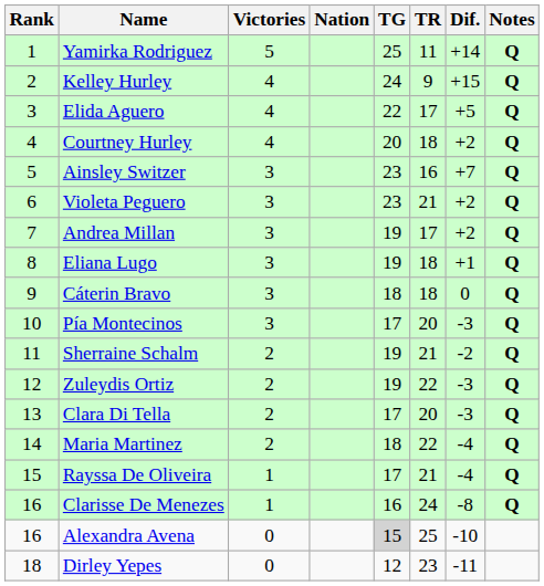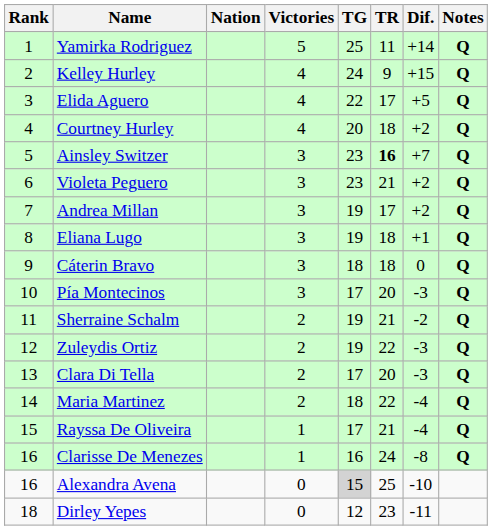columns swapped: Nation <-> Victories
Ainsley Switzer | TR: normal -> bold
